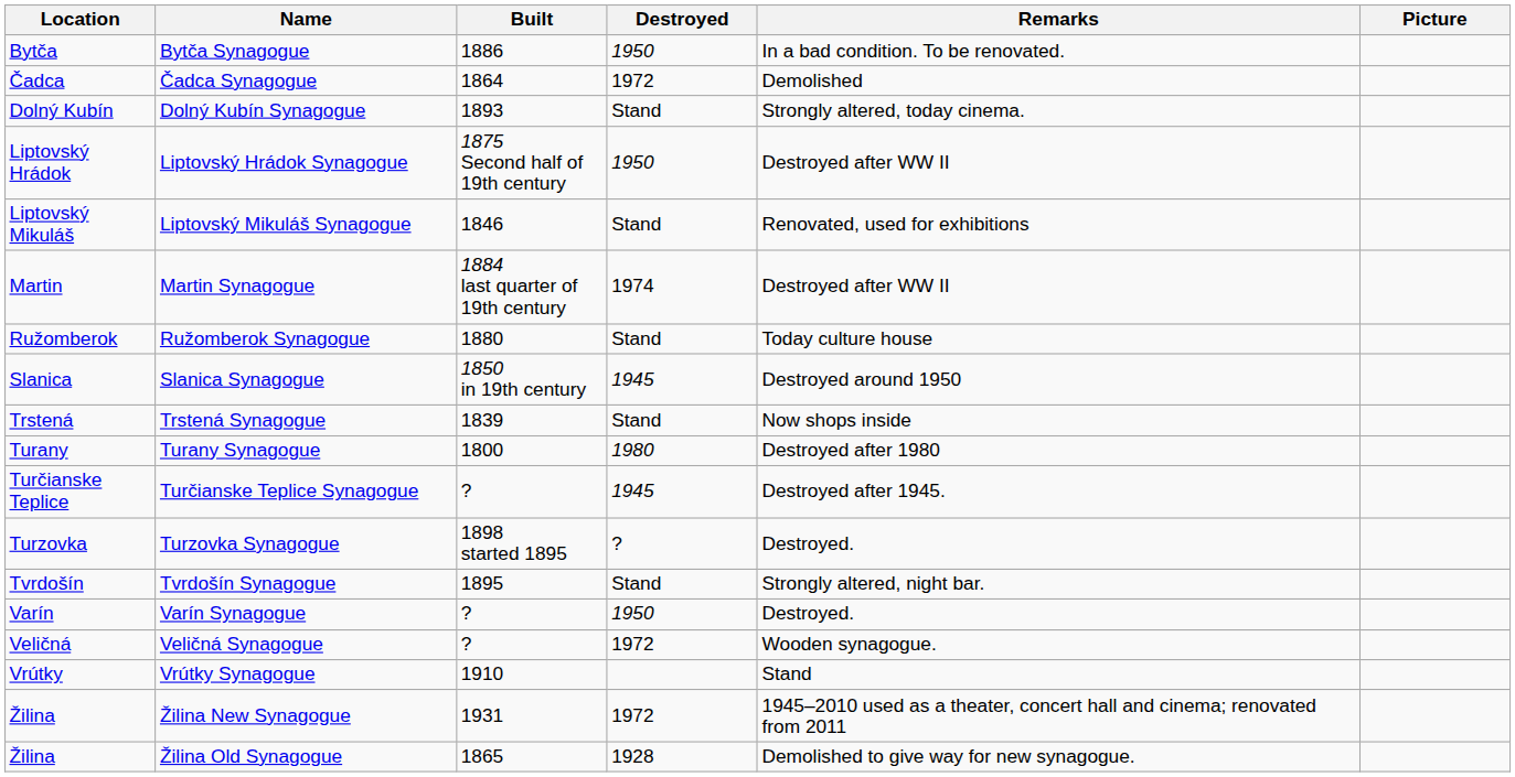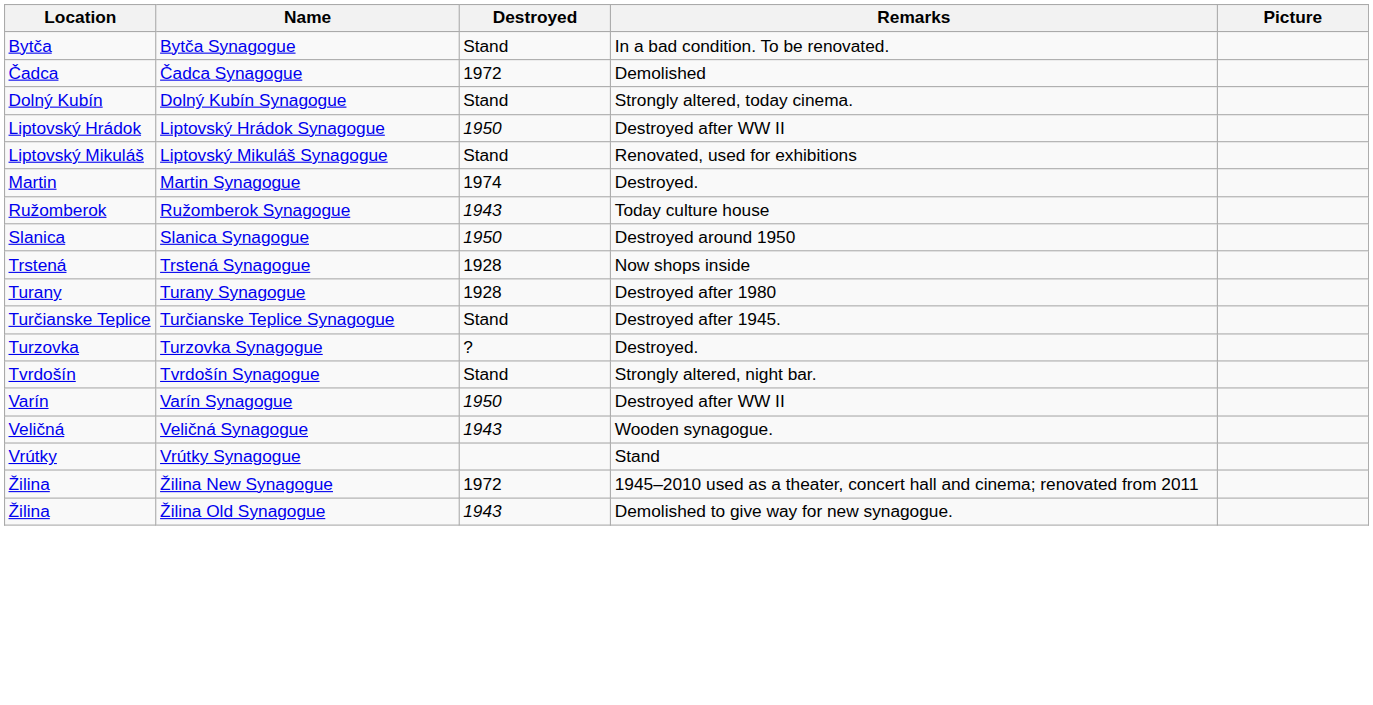- column: Built | 1886 | 1864 | 1893 | 1875 Second half of 19th century | 1846 | 1884 last quarter of 19th century | 1880 | 1850 in 19th century | 1839 | 1800 | ? | 1898 started 1895 | 1895 | ? | ? | 1910 | 1931 | 1865
Bytča Synagogue | Destroyed: 1950 -> Stand
Martin Synagogue | Remarks: Destroyed after WW II -> Destroyed.
Ružomberok Synagogue | Destroyed: Stand -> 1943
Slanica Synagogue | Destroyed: 1945 -> 1950
Trstená Synagogue | Destroyed: Stand -> 1928
Turany Synagogue | Destroyed: 1980 -> 1928
Turčianske Teplice Synagogue | Destroyed: 1945 -> Stand
Varín Synagogue | Remarks: Destroyed. -> Destroyed after WW II
Veličná Synagogue | Destroyed: 1972 -> 1943
Žilina Old Synagogue | Destroyed: 1928 -> 1943
